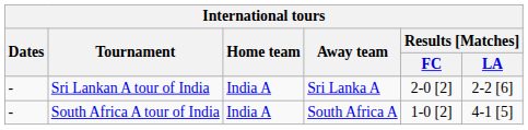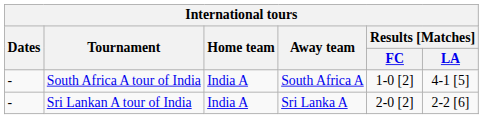rows swapped: Sri Lankan A tour of India <-> South Africa A tour of India
